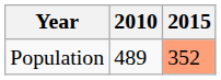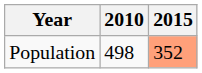Population | 2010: 489 -> 498
